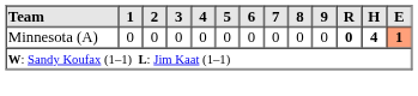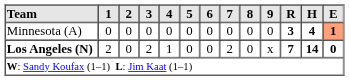Minnesota (A) | R: 0 -> 3
+ row: Los Angeles (N) | 2 | 0 | 2 | 1 | 0 | 0 | 2 | 0 | x | 7 | 14 | 0
